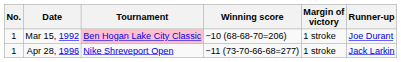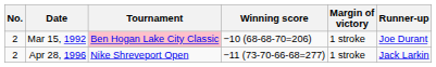Mar 15, 1992 | No.: 1 -> 2
Apr 28, 1996 | No.: 1 -> 2
